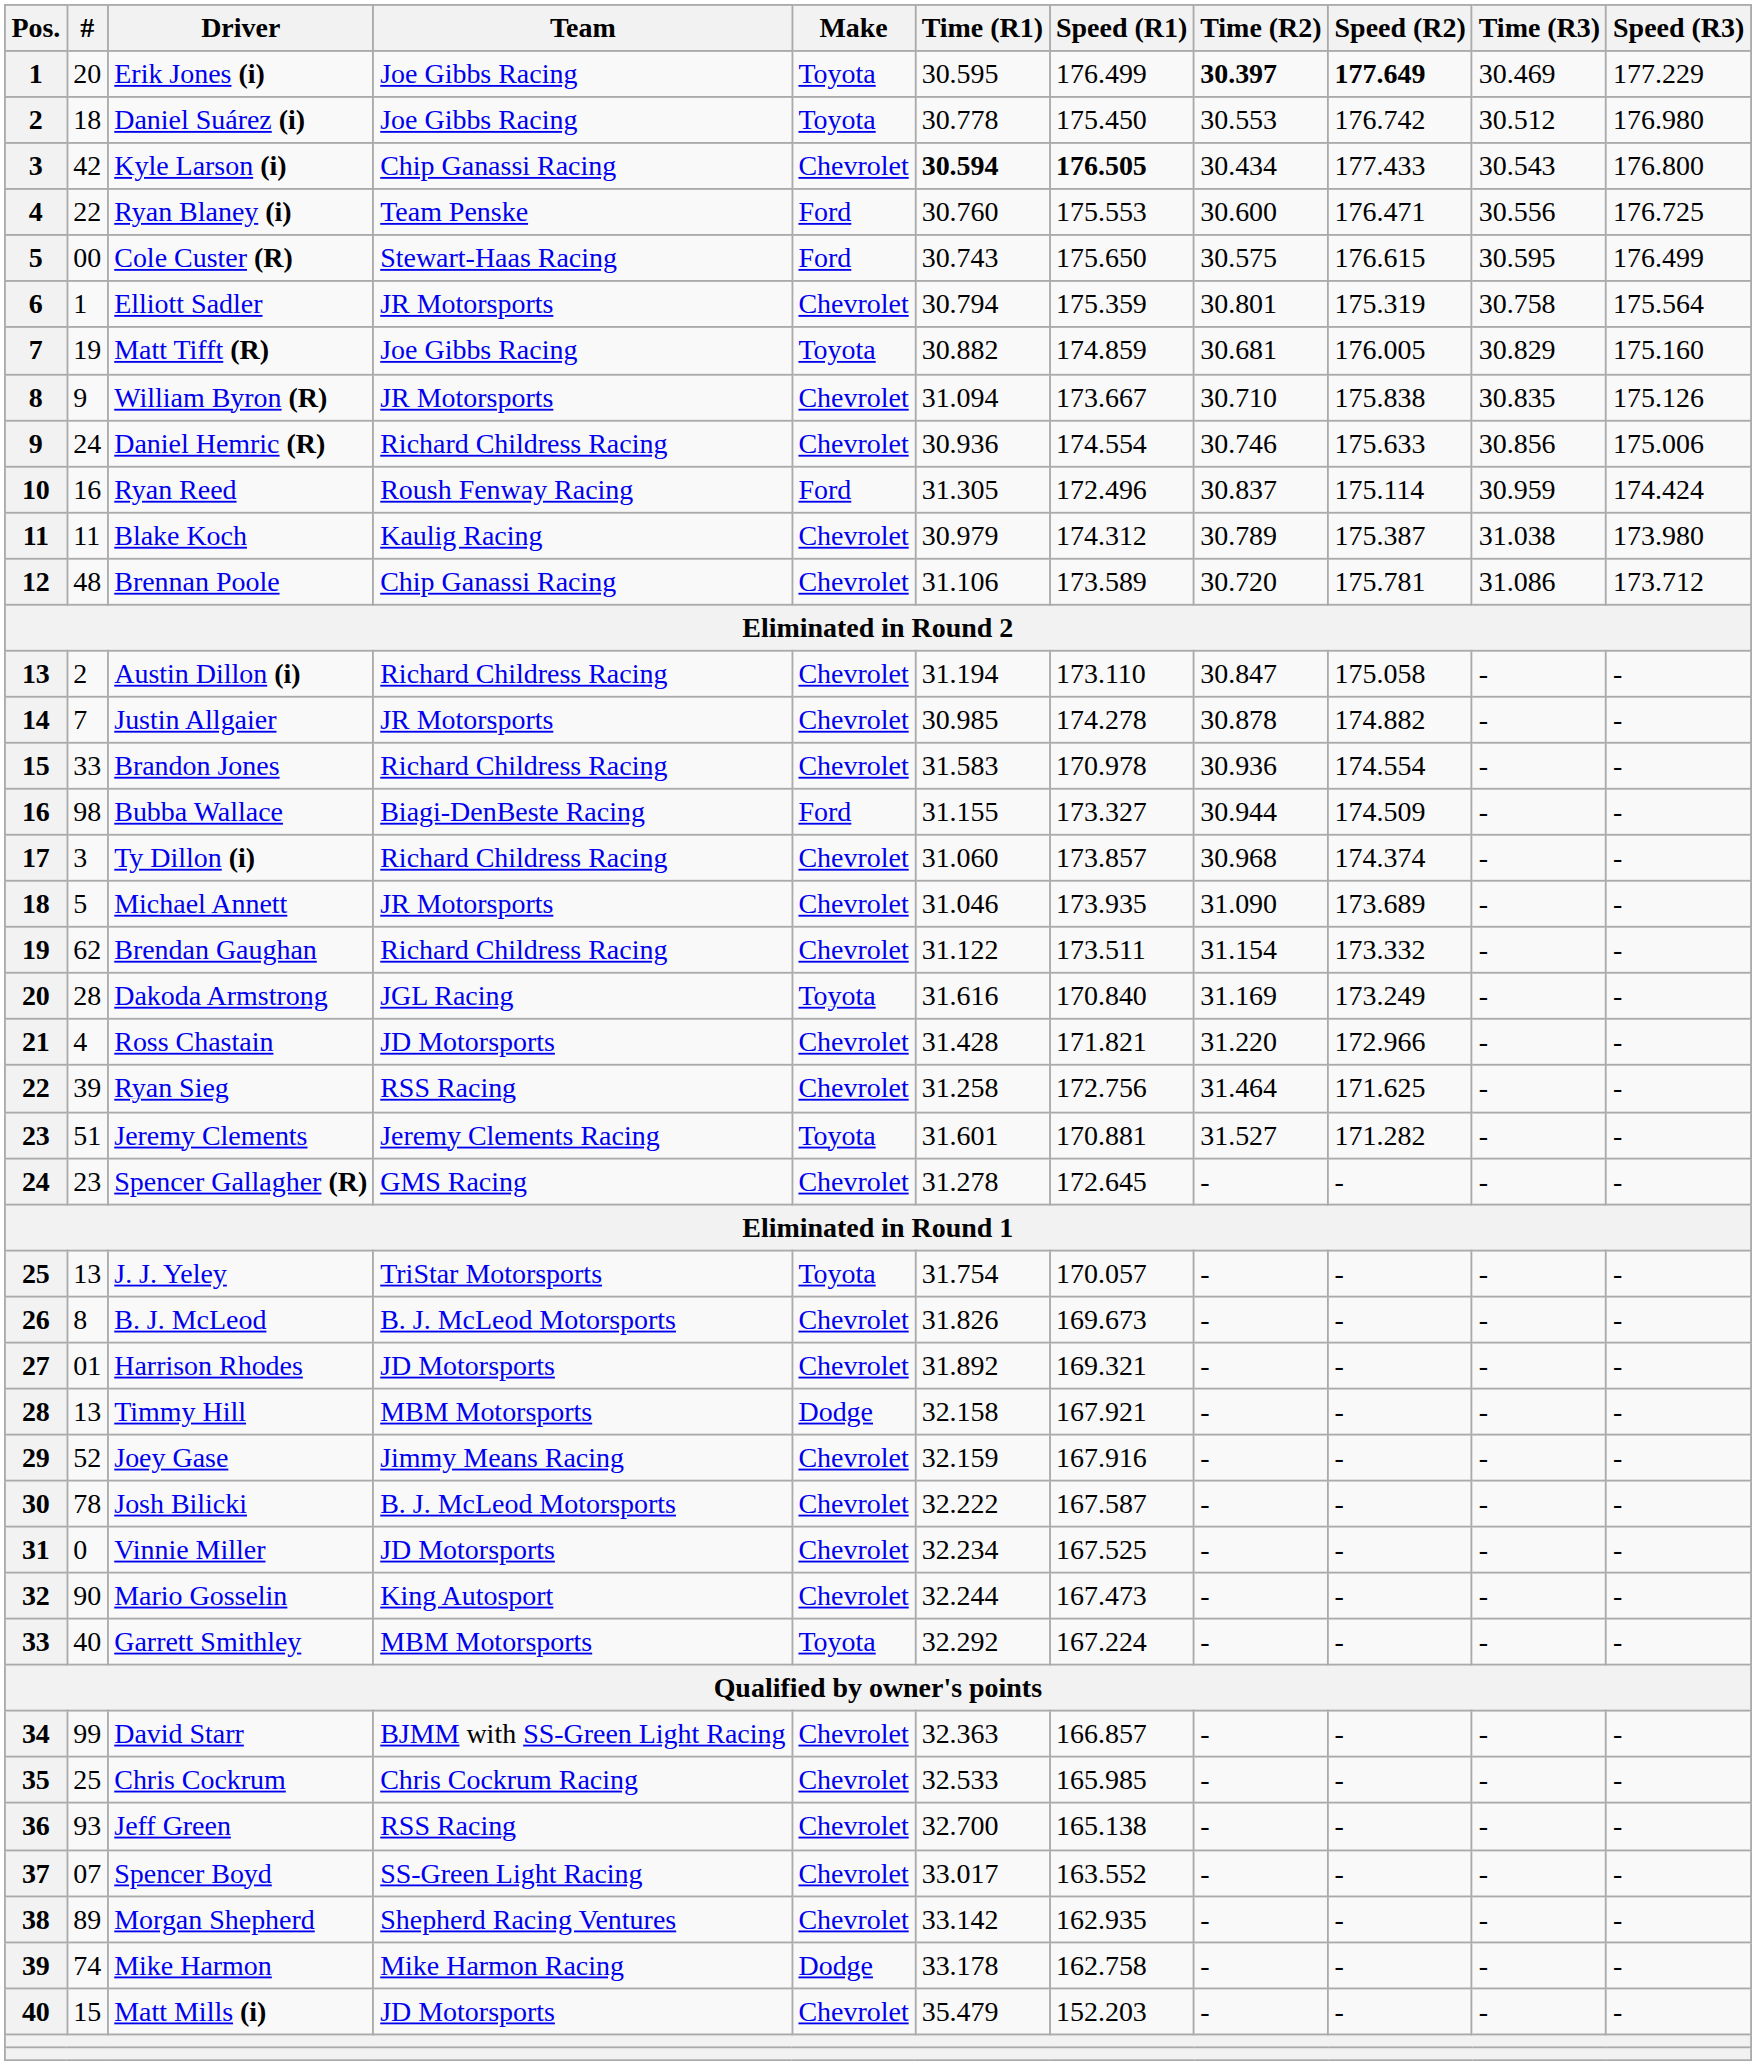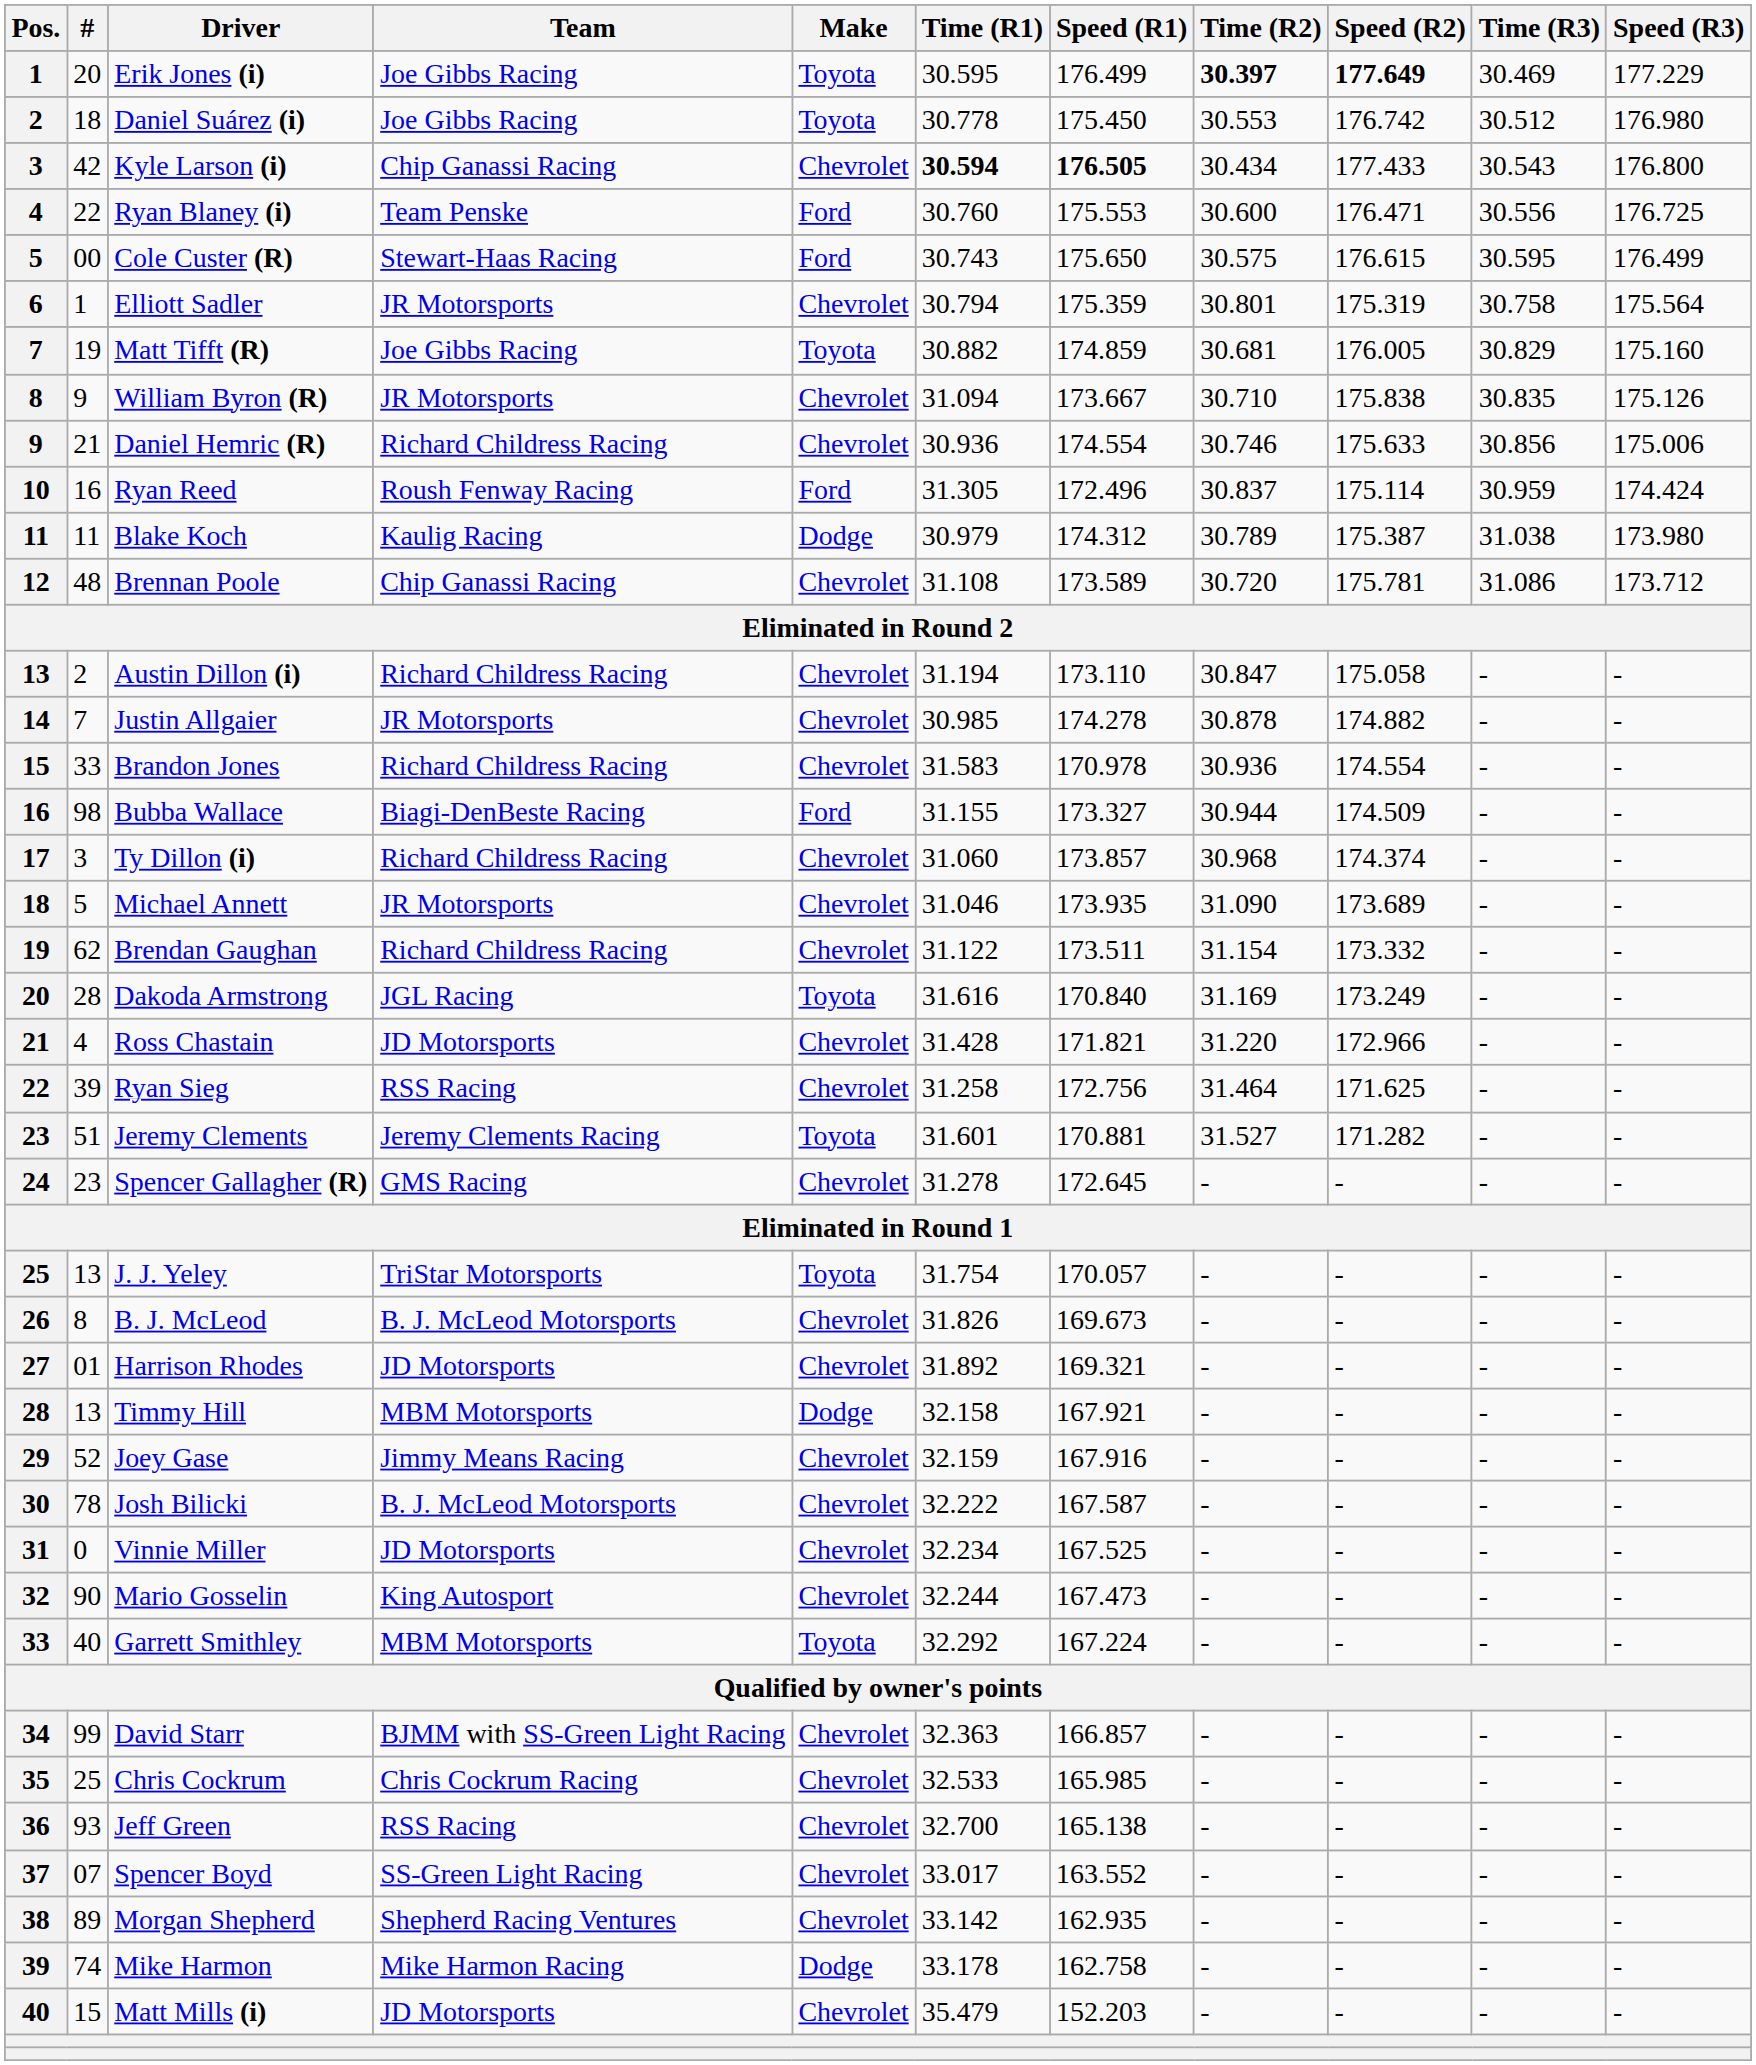Daniel Hemric (R) | #: 24 -> 21
Blake Koch | Make: Chevrolet -> Dodge
Brennan Poole | Time (R1): 31.106 -> 31.108
